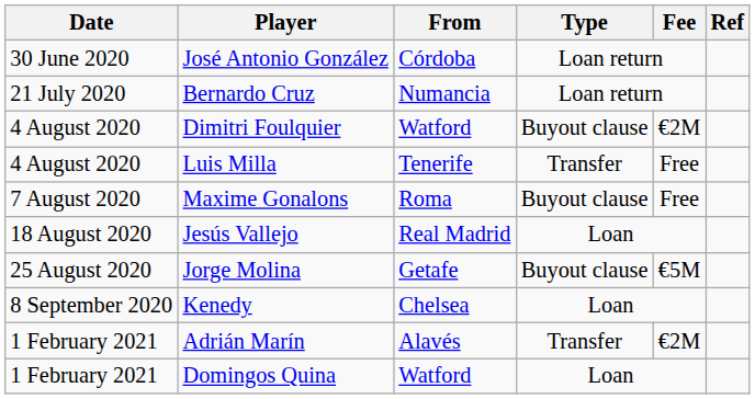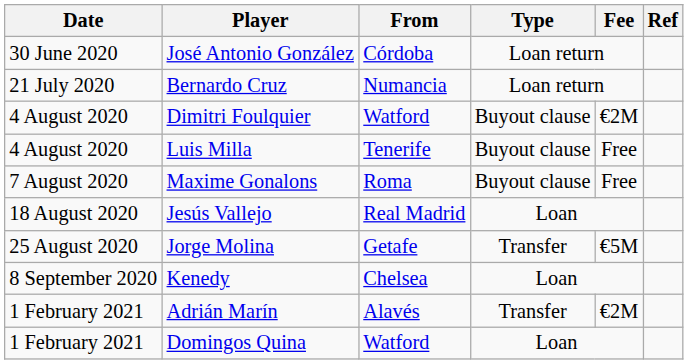Luis Milla | Type: Transfer -> Buyout clause
Jorge Molina | Type: Buyout clause -> Transfer
